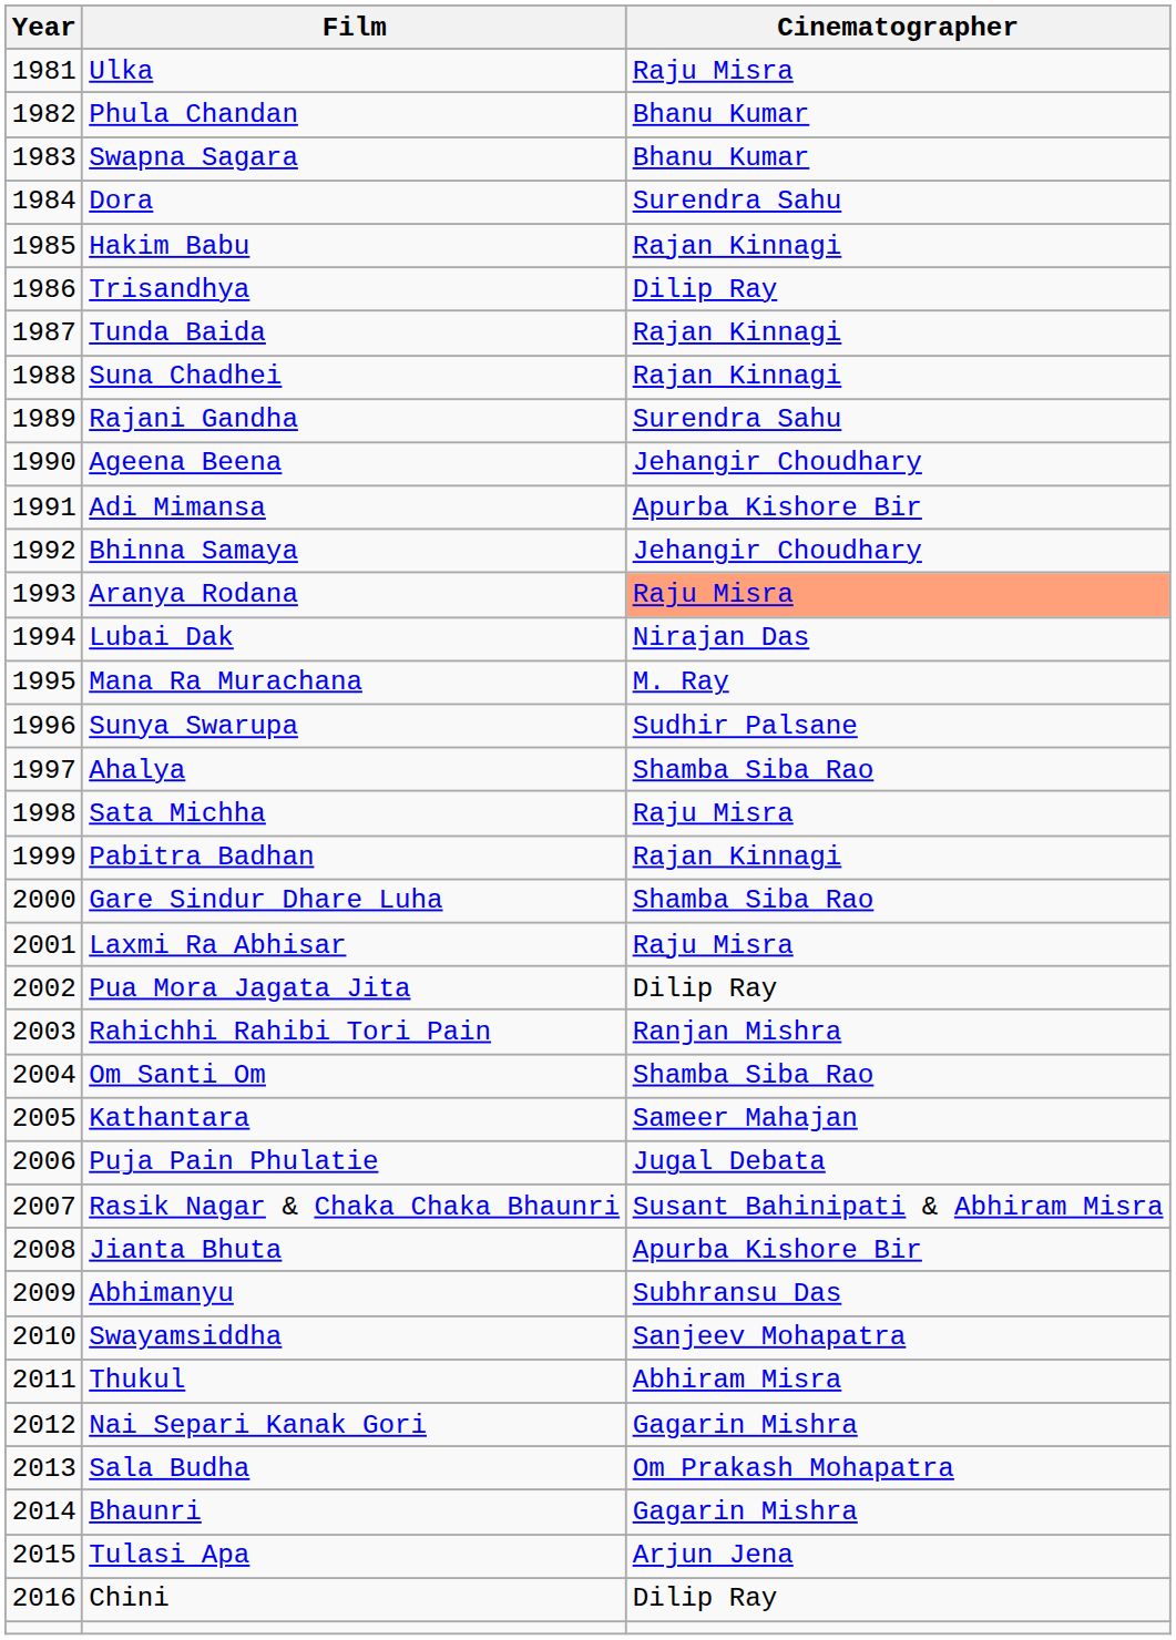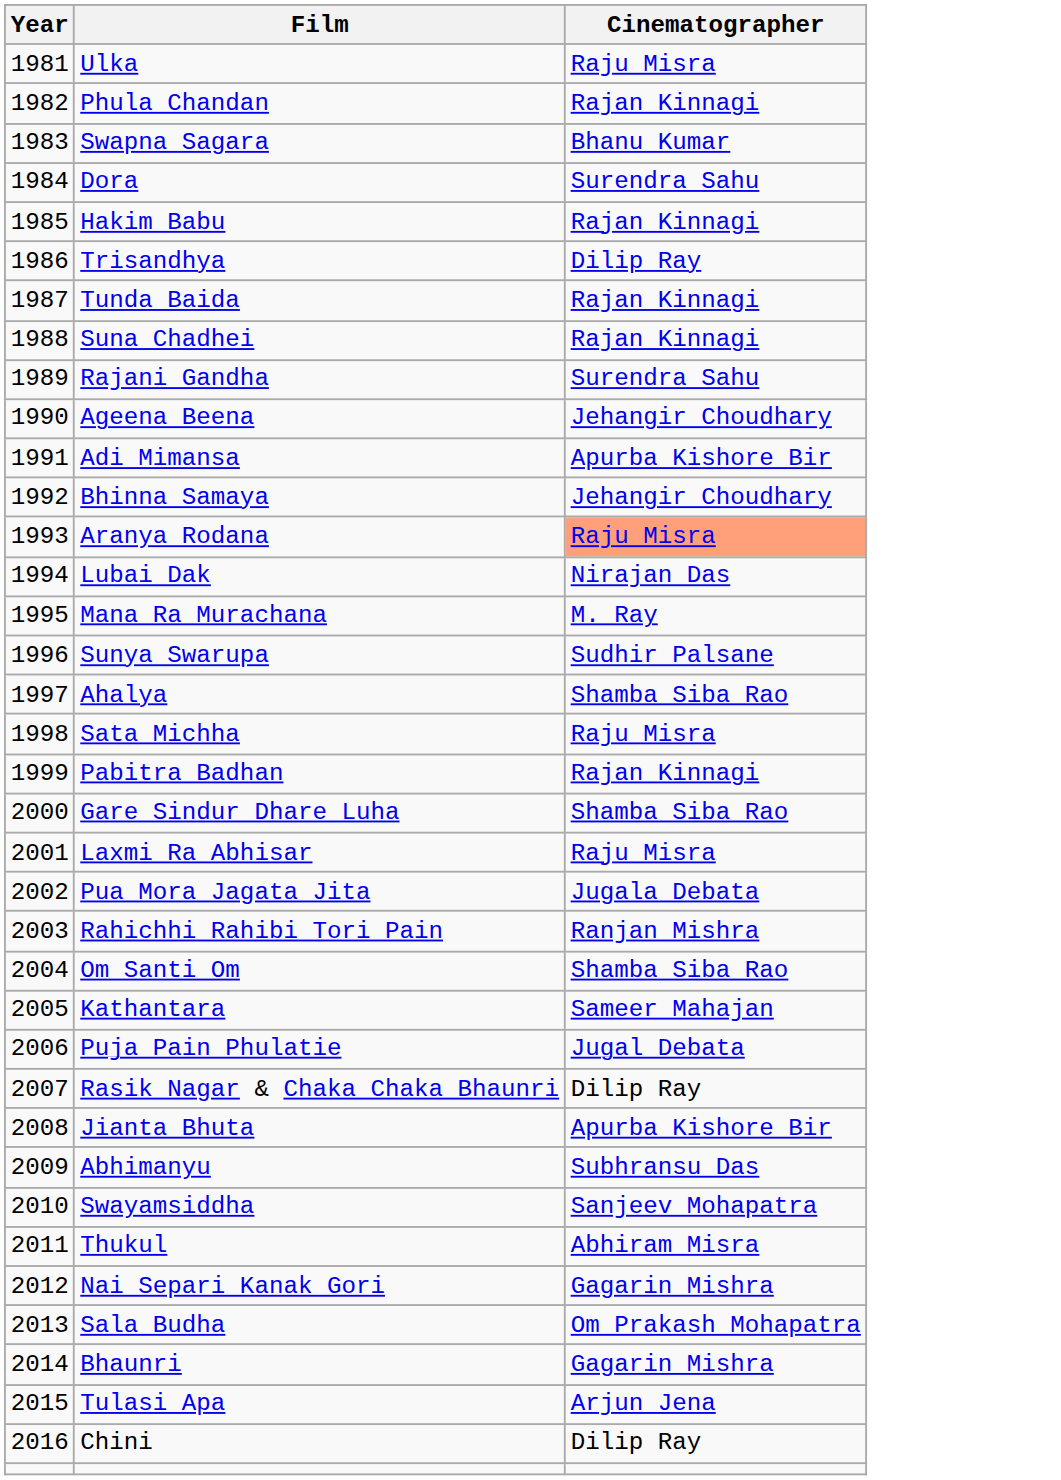Phula Chandan | Cinematographer: Bhanu Kumar -> Rajan Kinnagi
Pua Mora Jagata Jita | Cinematographer: Dilip Ray -> Jugala Debata
Rasik Nagar & Chaka Chaka Bhaunri | Cinematographer: Susant Bahinipati & Abhiram Misra -> Dilip Ray
